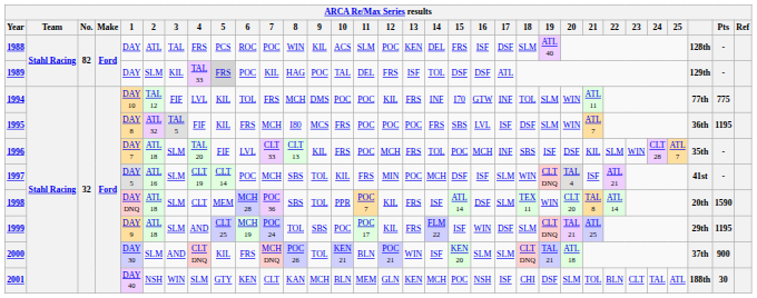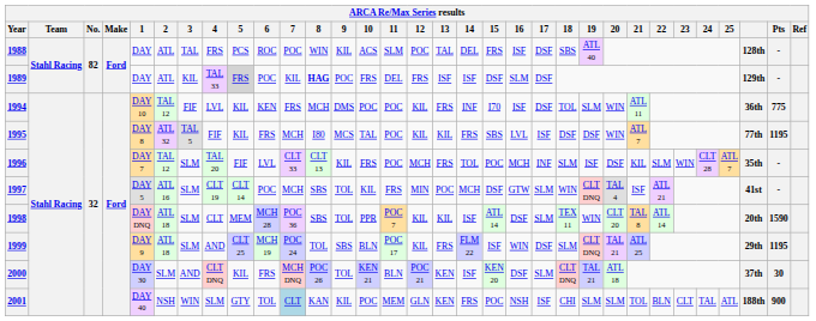1988 | 13: KEN -> TAL
1988 | 18: SLM -> SBS
1989 | 2: SLM -> ATL
1989 | 8: normal -> bold
1989 | 10: TAL -> FRS
1989 | 14: TOL -> ISF
1989 | 16: DSF -> SLM
1989 | 17: ATL -> DSF
1994 | 6: TOL -> KEN
1994 | 16: GTW -> ISF
1994 | 17: INF -> DSF
1994 | column 30: 77th -> 36th
1995 | 10: FRS -> TAL
1995 | 12: POC -> KIL
1995 | 13: POC -> KIL
1995 | 19: SLM -> DSF
1995 | column 30: 36th -> 77th
1996 | 2: ATL 18 -> TAL 12
1996 | 18: SBS -> SLM
1997 | 16: ISF -> GTW
1998 | 13: FRS -> KIL
1999 | 10: POC -> BLN
2000 | 13: WIN -> KEN
2000 | 16: SLM -> DSF
2000 | Pts: 900 -> 30
2001 | 6: KEN -> TOL
2001 | 7: no background -> lightblue background
2001 | 9: MCH -> KIL
2001 | 10: BLN -> POC
2001 | 14: MCH -> FRS
2001 | 19: DSF -> SLM
2001 | Pts: 30 -> 900
